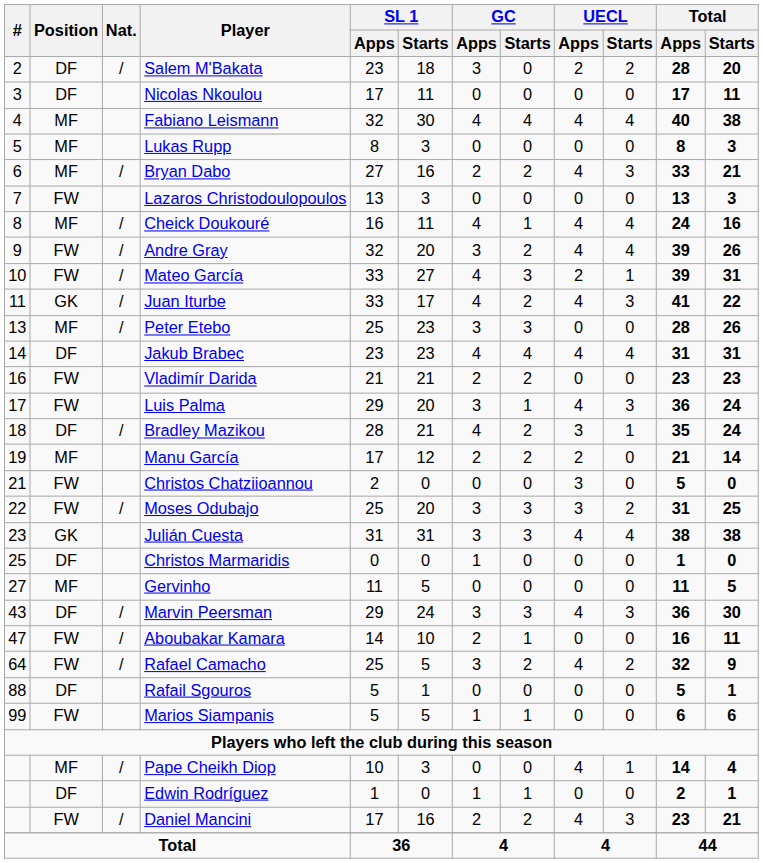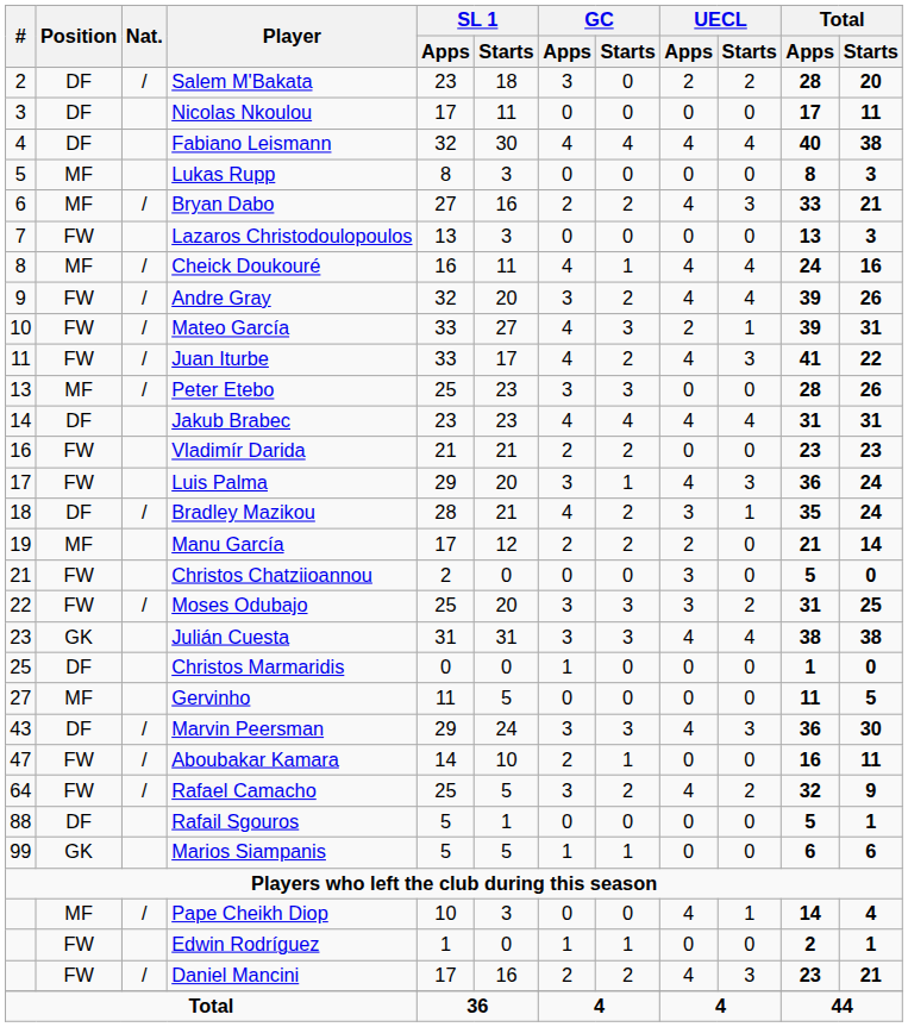Fabiano Leismann | Position: MF -> DF
Juan Iturbe | Position: GK -> FW
Marios Siampanis | Position: FW -> GK
Edwin Rodríguez | Position: DF -> FW
